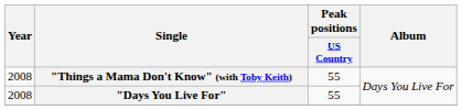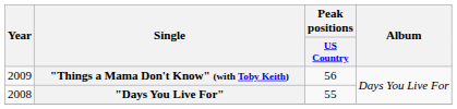"Things a Mama Don't Know" (with Toby Keith) | Year: 2008 -> 2009
"Things a Mama Don't Know" (with Toby Keith) | Peak positions / US Country: 55 -> 56
